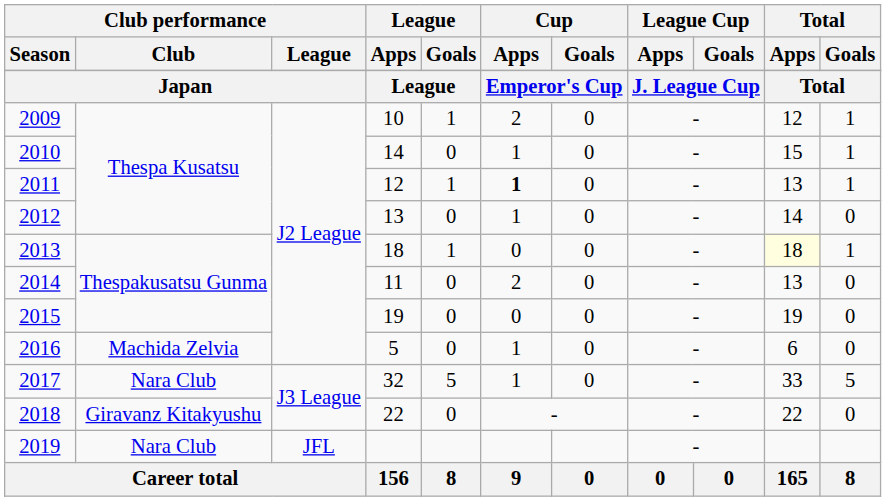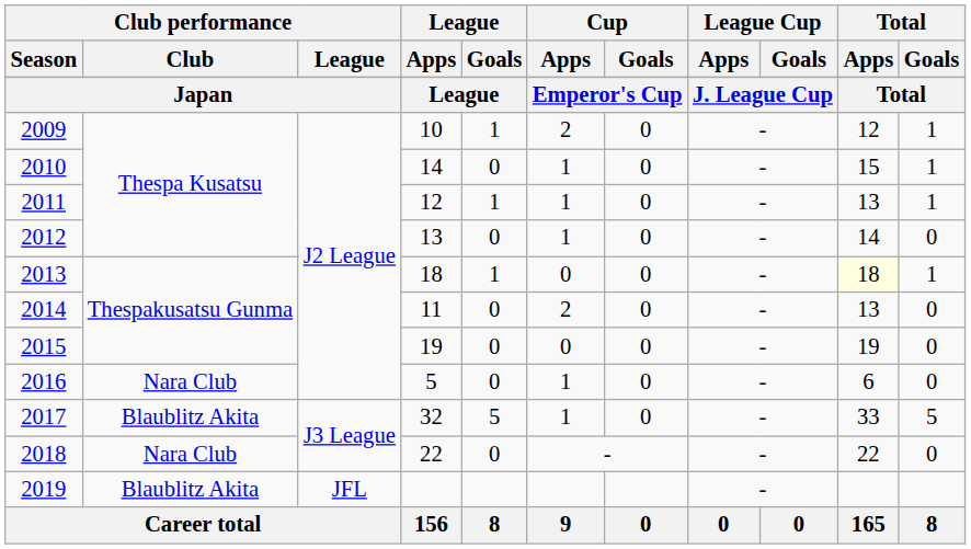2011 | Cup / Apps: bold -> normal
2016 | Club performance / Club: Machida Zelvia -> Nara Club
2017 | Club performance / Club: Nara Club -> Blaublitz Akita
2018 | Club performance / Club: Giravanz Kitakyushu -> Nara Club
2019 | Club performance / Club: Nara Club -> Blaublitz Akita
